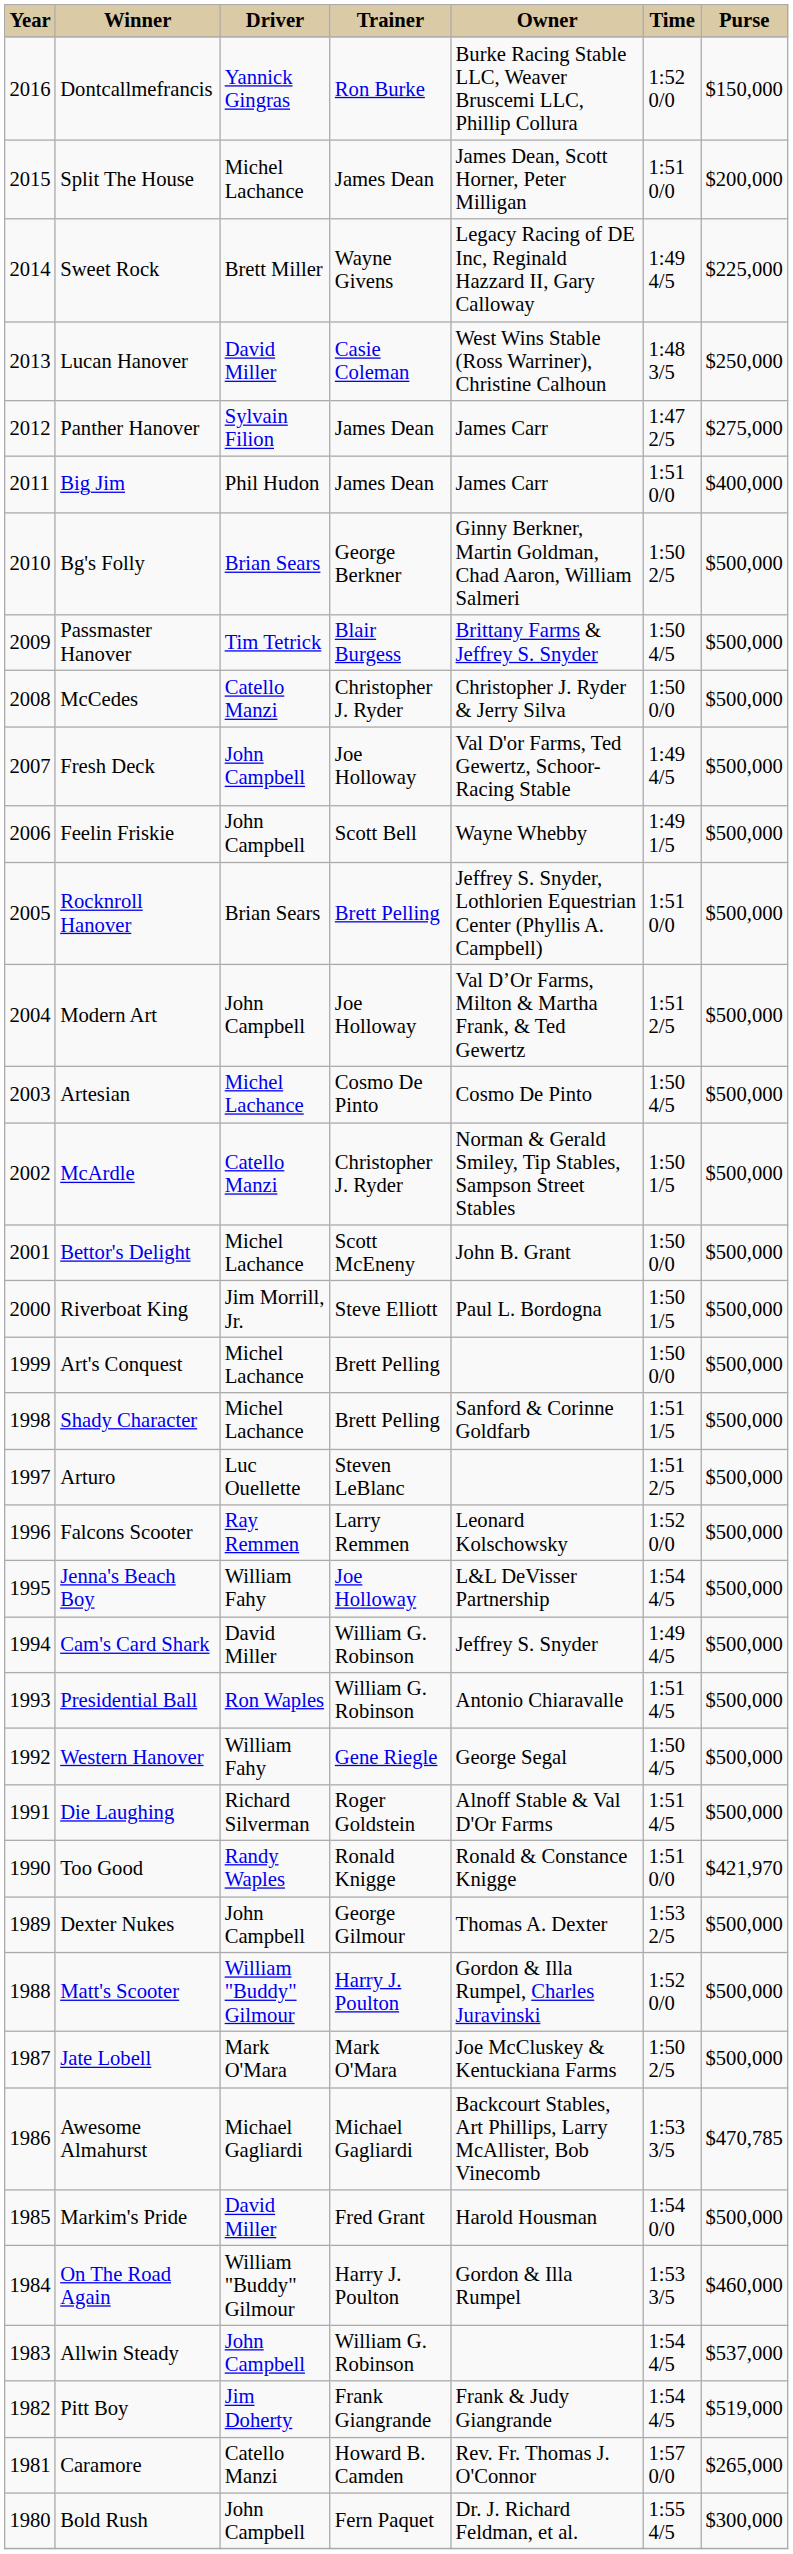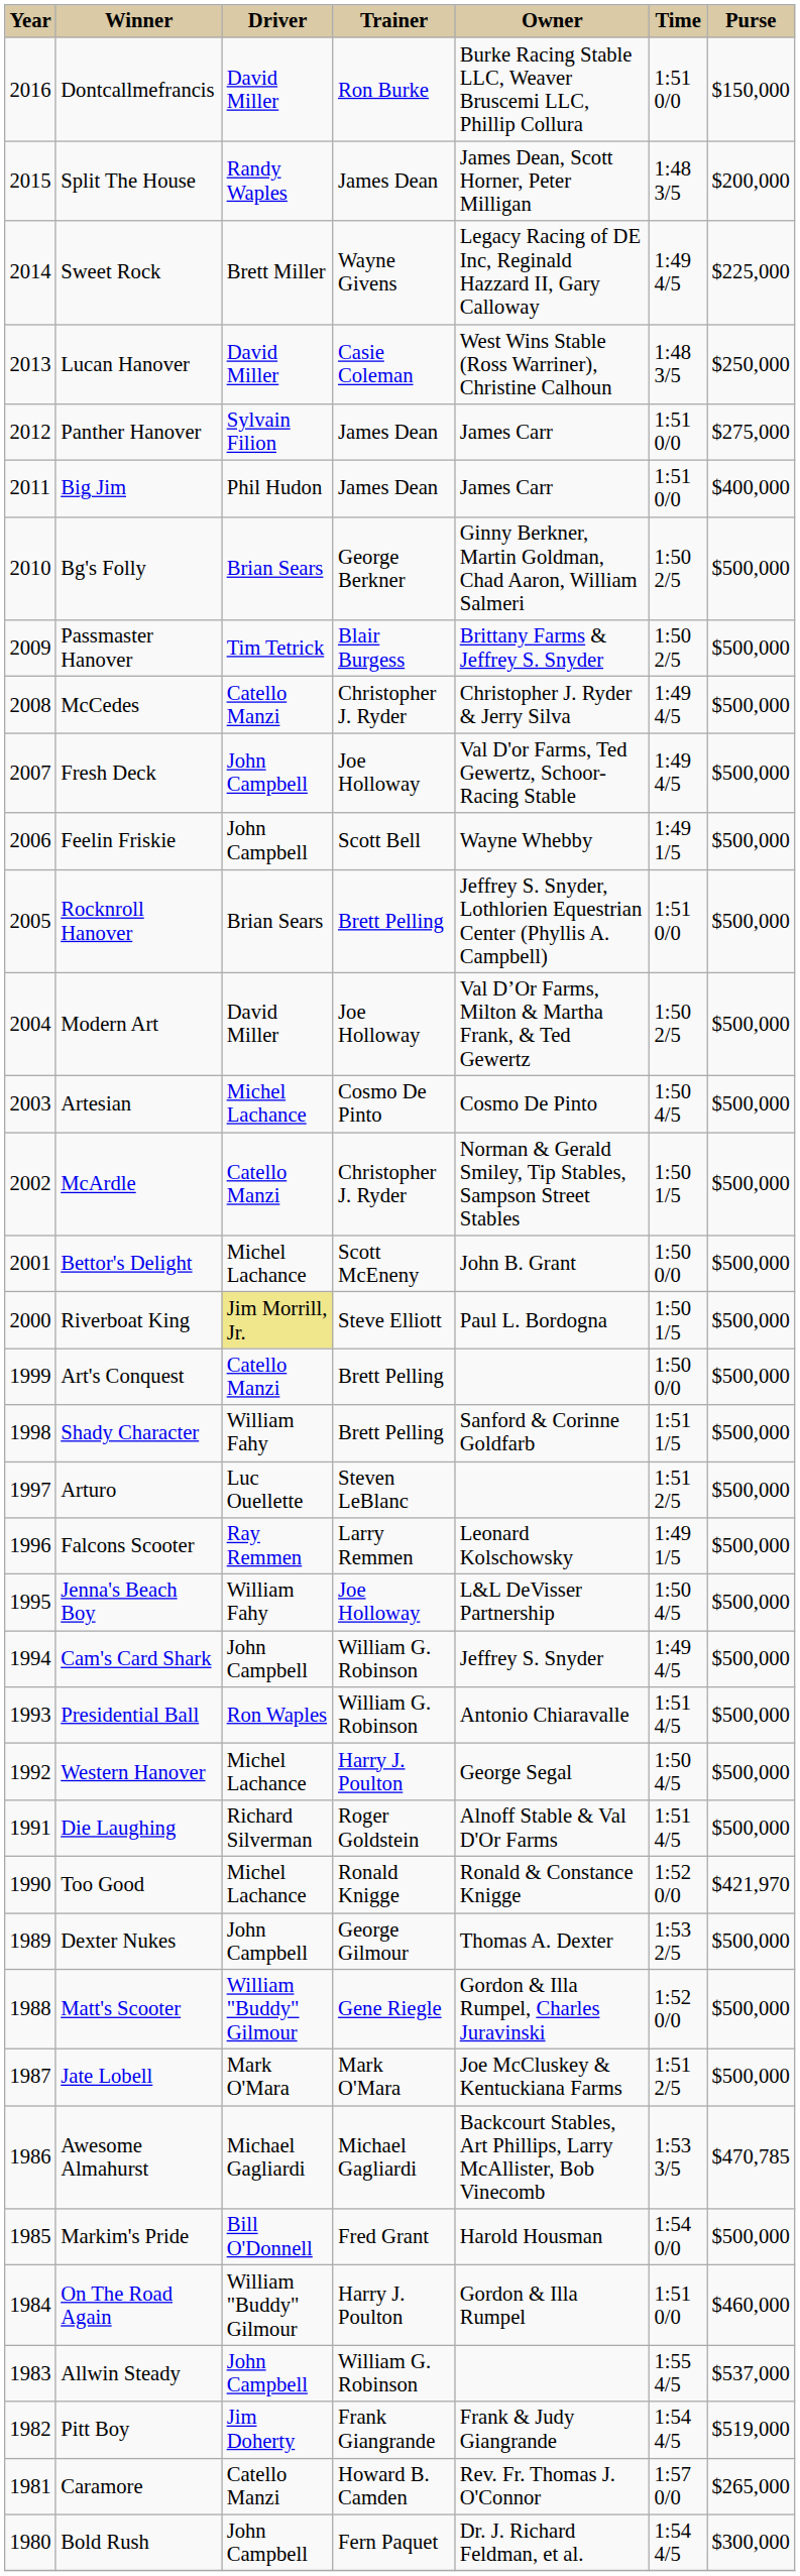Dontcallmefrancis | Driver: Yannick Gingras -> David Miller
Dontcallmefrancis | Time: 1:52 0/0 -> 1:51 0/0
Split The House | Driver: Michel Lachance -> Randy Waples
Split The House | Time: 1:51 0/0 -> 1:48 3/5
Panther Hanover | Time: 1:47 2/5 -> 1:51 0/0
Passmaster Hanover | Time: 1:50 4/5 -> 1:50 2/5
McCedes | Time: 1:50 0/0 -> 1:49 4/5
Modern Art | Driver: John Campbell -> David Miller
Modern Art | Time: 1:51 2/5 -> 1:50 2/5
Riverboat King | Driver: no background -> khaki background
Art's Conquest | Driver: Michel Lachance -> Catello Manzi
Shady Character | Driver: Michel Lachance -> William Fahy
Falcons Scooter | Time: 1:52 0/0 -> 1:49 1/5
Jenna's Beach Boy | Time: 1:54 4/5 -> 1:50 4/5
Cam's Card Shark | Driver: David Miller -> John Campbell
Western Hanover | Driver: William Fahy -> Michel Lachance
Western Hanover | Trainer: Gene Riegle -> Harry J. Poulton
Too Good | Driver: Randy Waples -> Michel Lachance
Too Good | Time: 1:51 0/0 -> 1:52 0/0
Matt's Scooter | Trainer: Harry J. Poulton -> Gene Riegle
Jate Lobell | Time: 1:50 2/5 -> 1:51 2/5
Markim's Pride | Driver: David Miller -> Bill O'Donnell
On The Road Again | Time: 1:53 3/5 -> 1:51 0/0
Allwin Steady | Time: 1:54 4/5 -> 1:55 4/5
Bold Rush | Time: 1:55 4/5 -> 1:54 4/5
